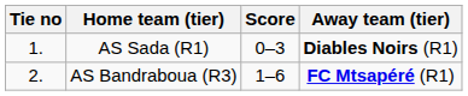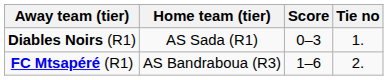columns swapped: Tie no <-> Away team (tier)
